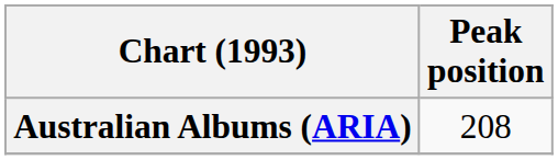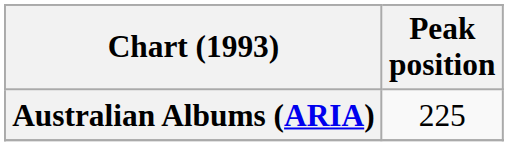Australian Albums (ARIA) | Peak position: 208 -> 225
